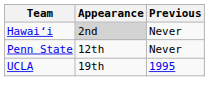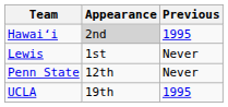Hawaiʻi | Previous: Never -> 1995
+ row: Lewis | 1st | Never
